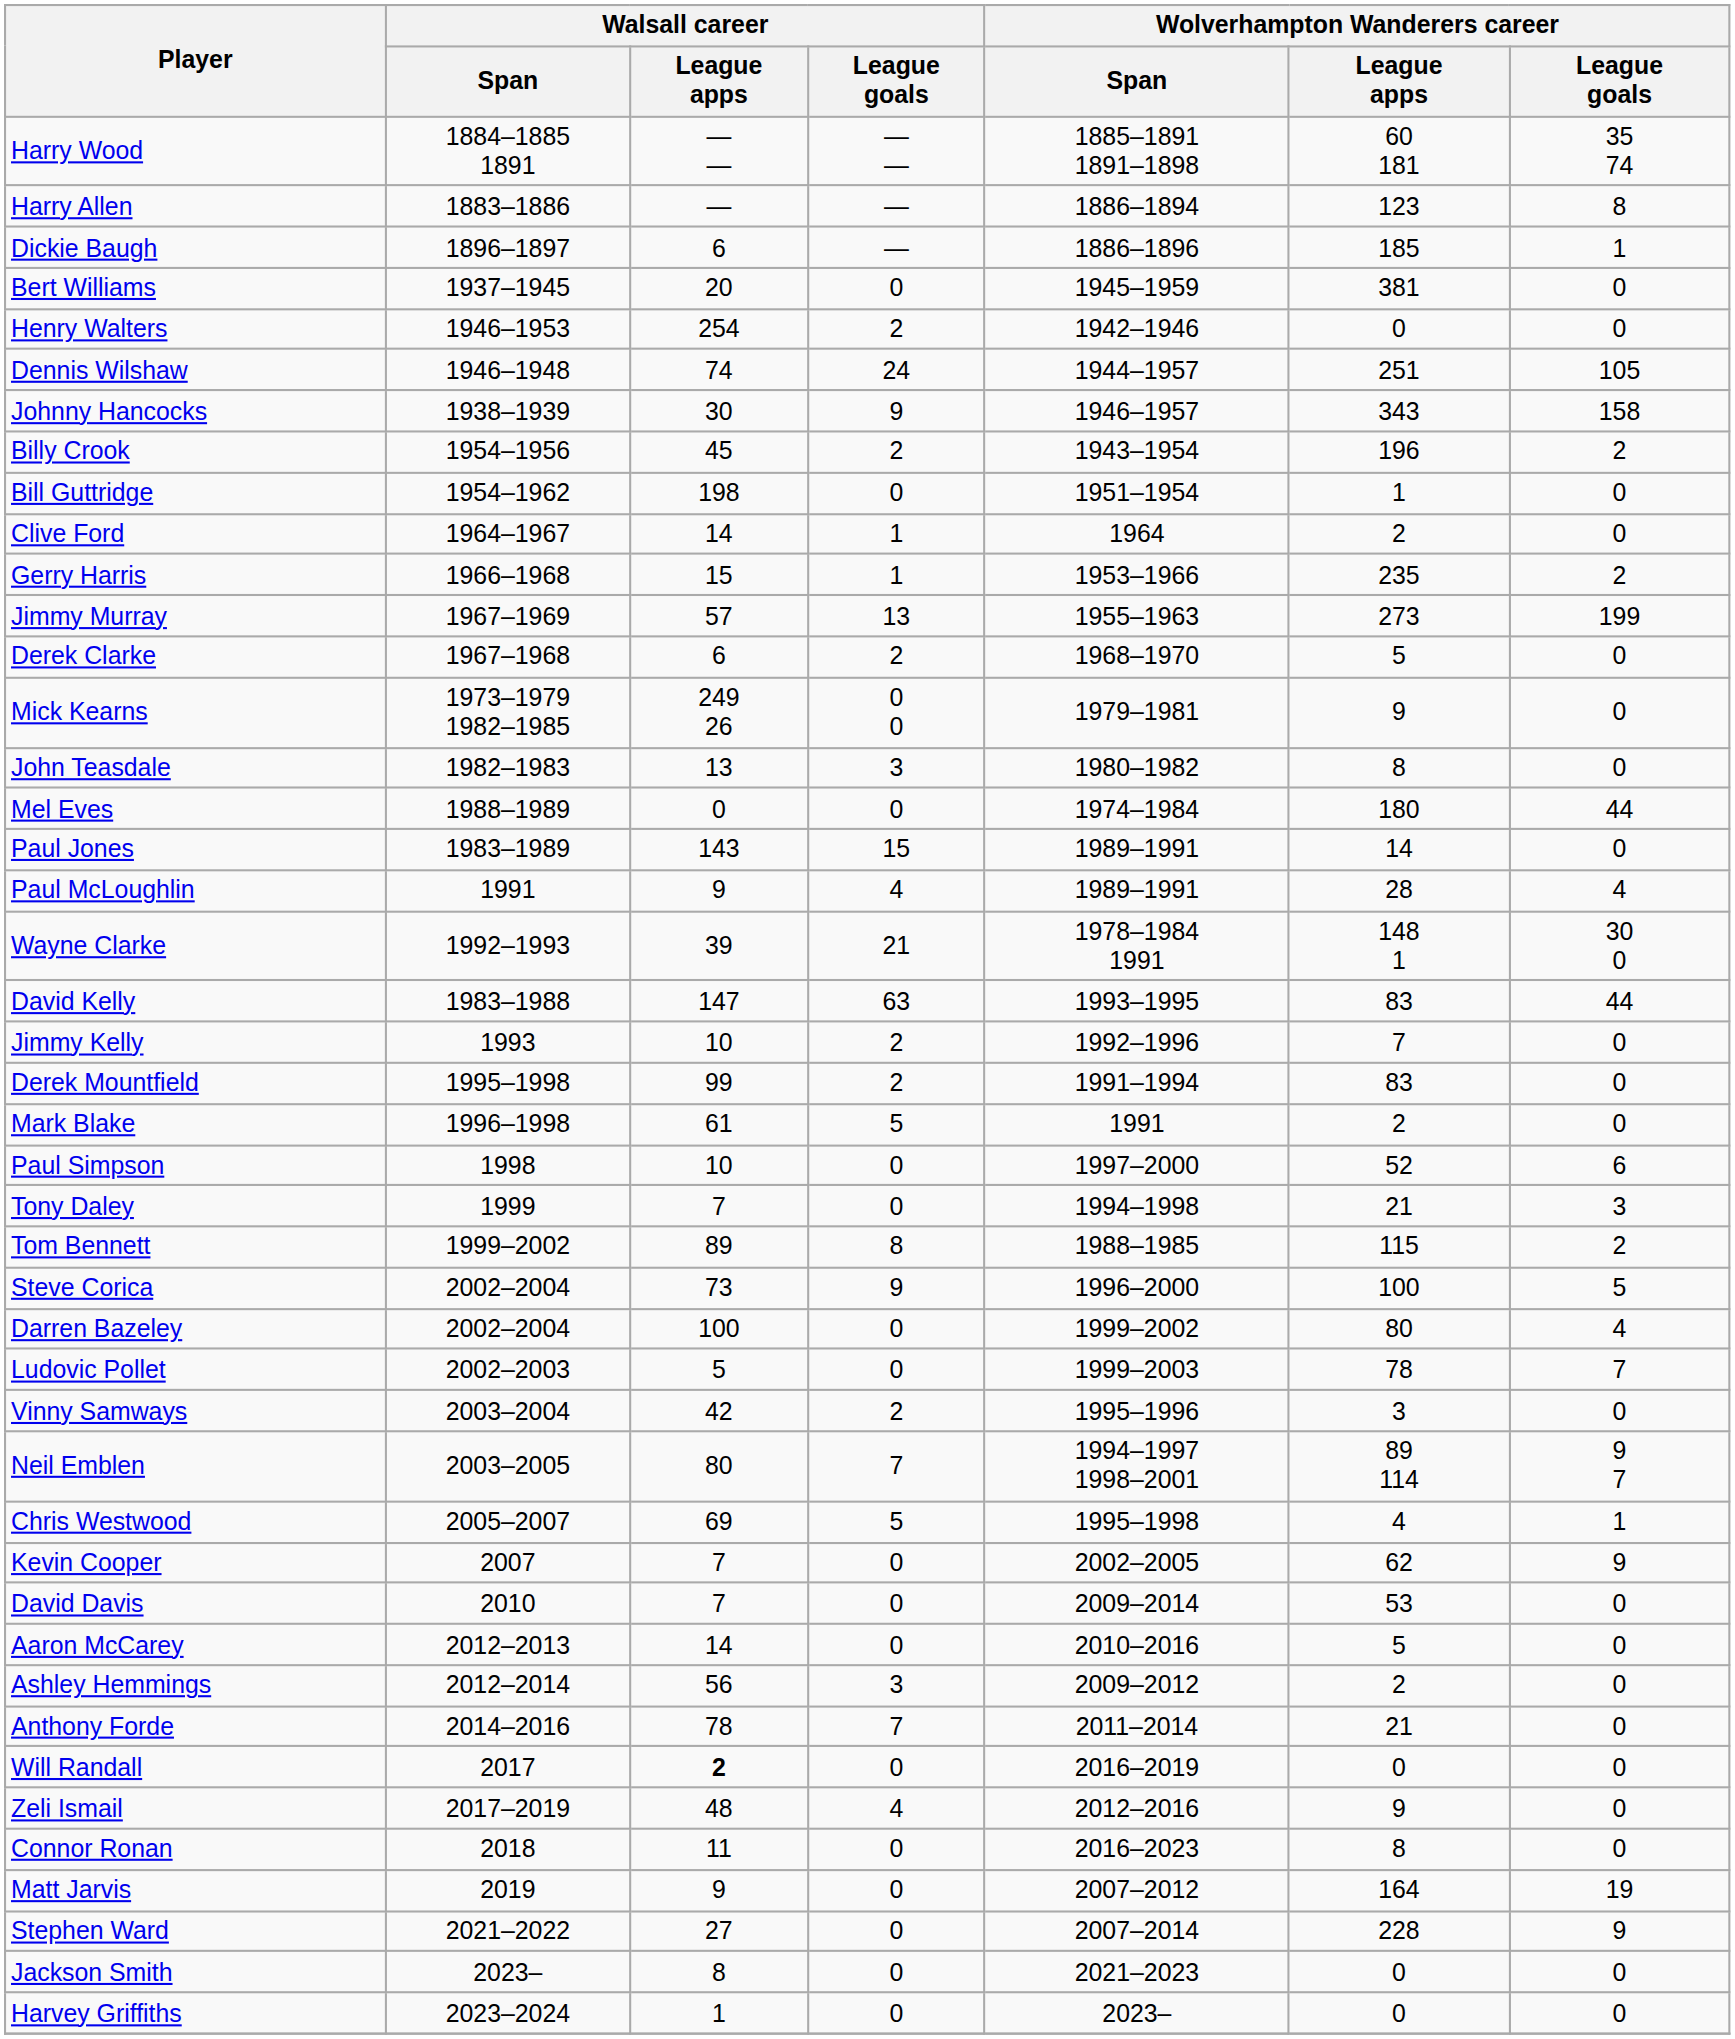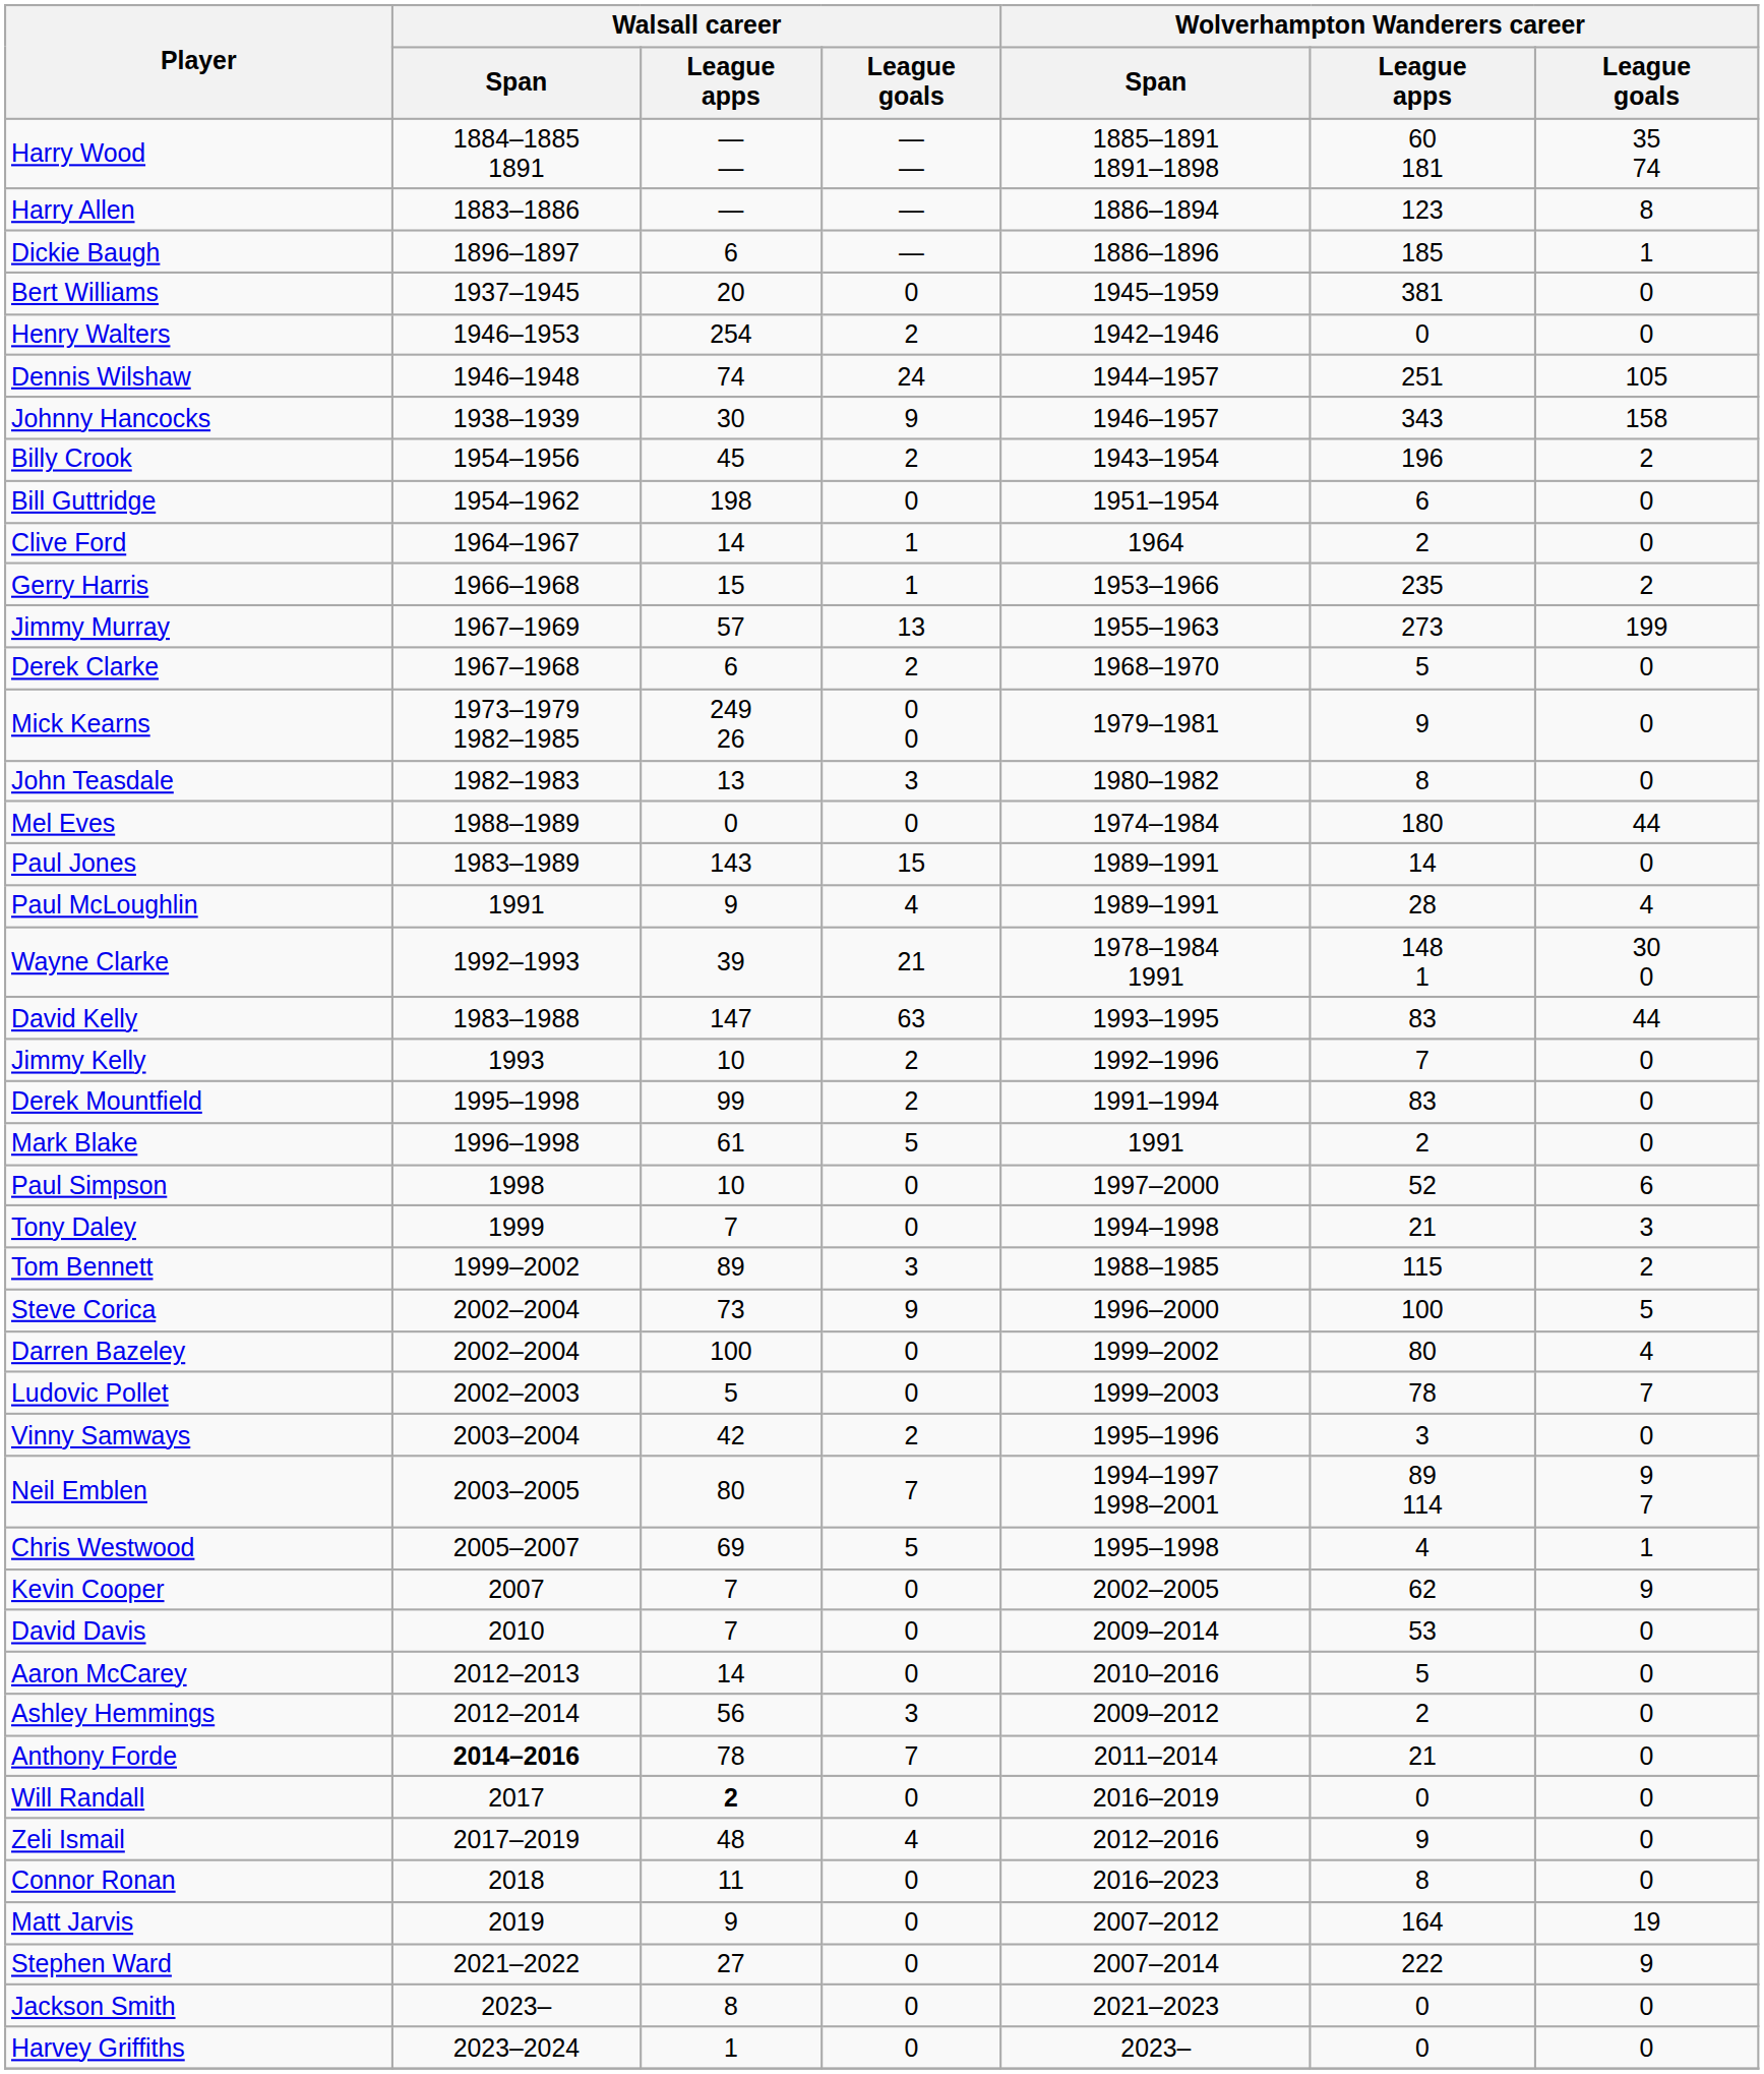Bill Guttridge | Wolverhampton Wanderers career / League apps: 1 -> 6
Tom Bennett | Walsall career / League goals: 8 -> 3
Anthony Forde | Walsall career / Span: normal -> bold
Stephen Ward | Wolverhampton Wanderers career / League apps: 228 -> 222
